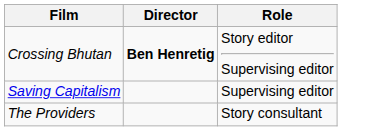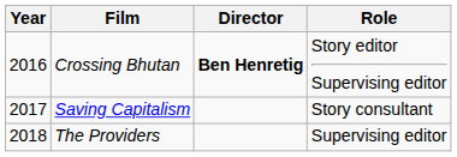+ column: Year | 2016 | 2017 | 2018
Saving Capitalism | Role: Supervising editor -> Story consultant
The Providers | Role: Story consultant -> Supervising editor
